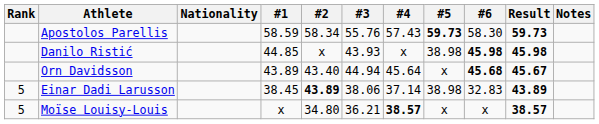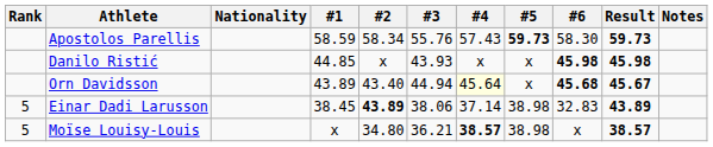Danilo Ristić | #5: 38.98 -> x
Orn Davidsson | #4: no background -> lightyellow background
Moïse Louisy-Louis | #5: x -> 38.98
